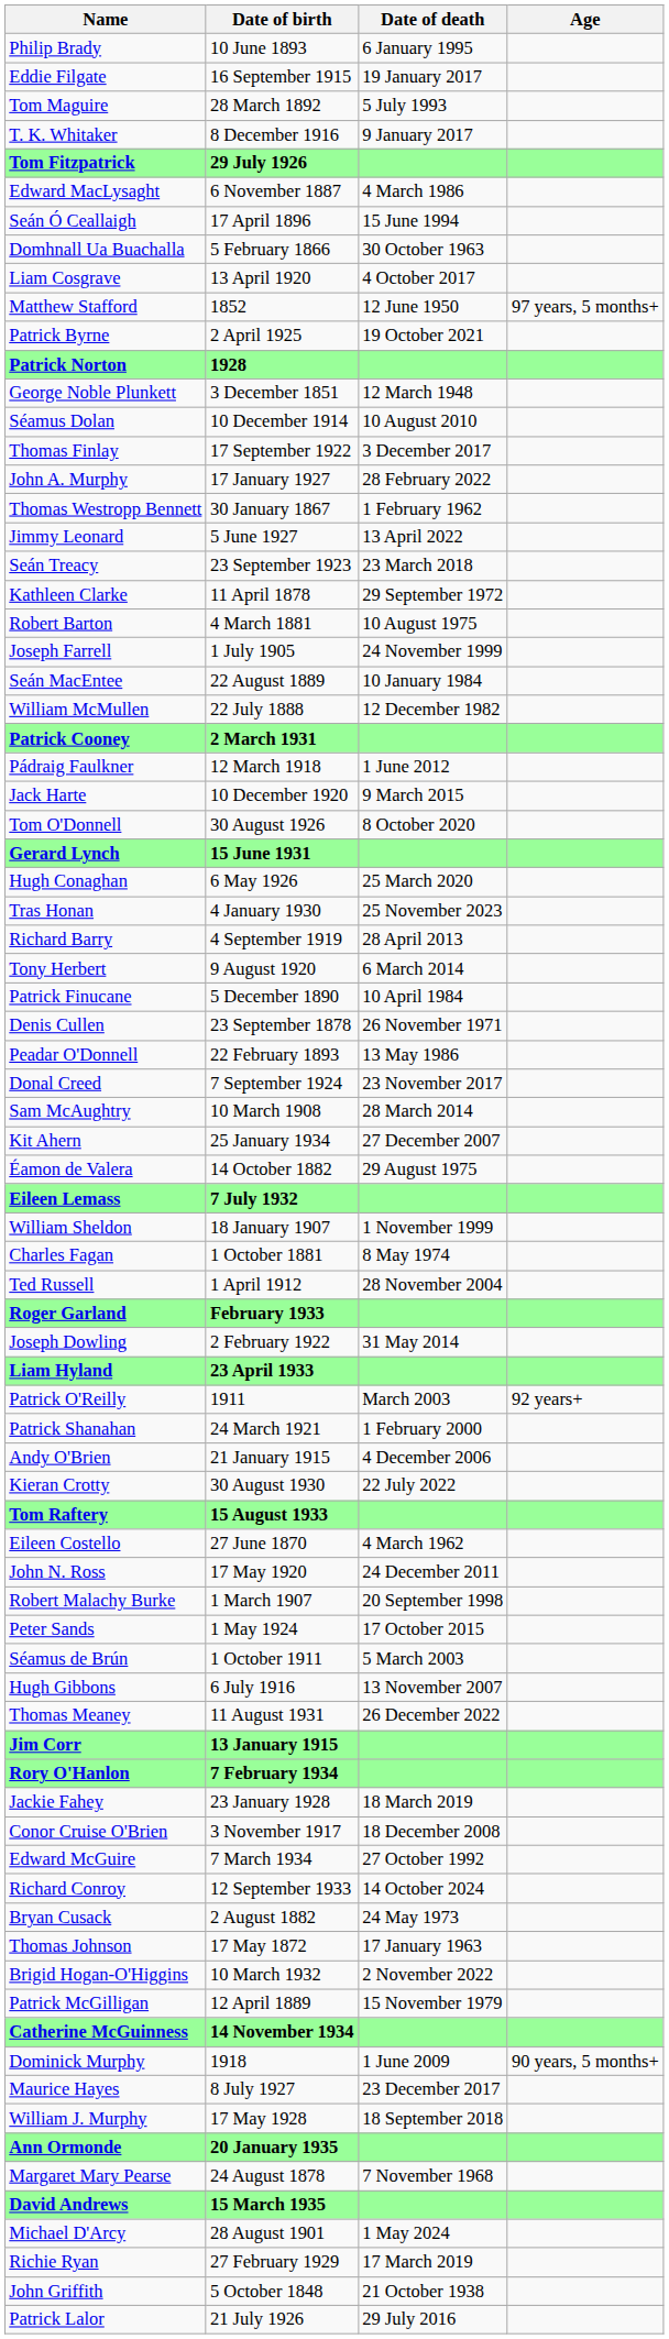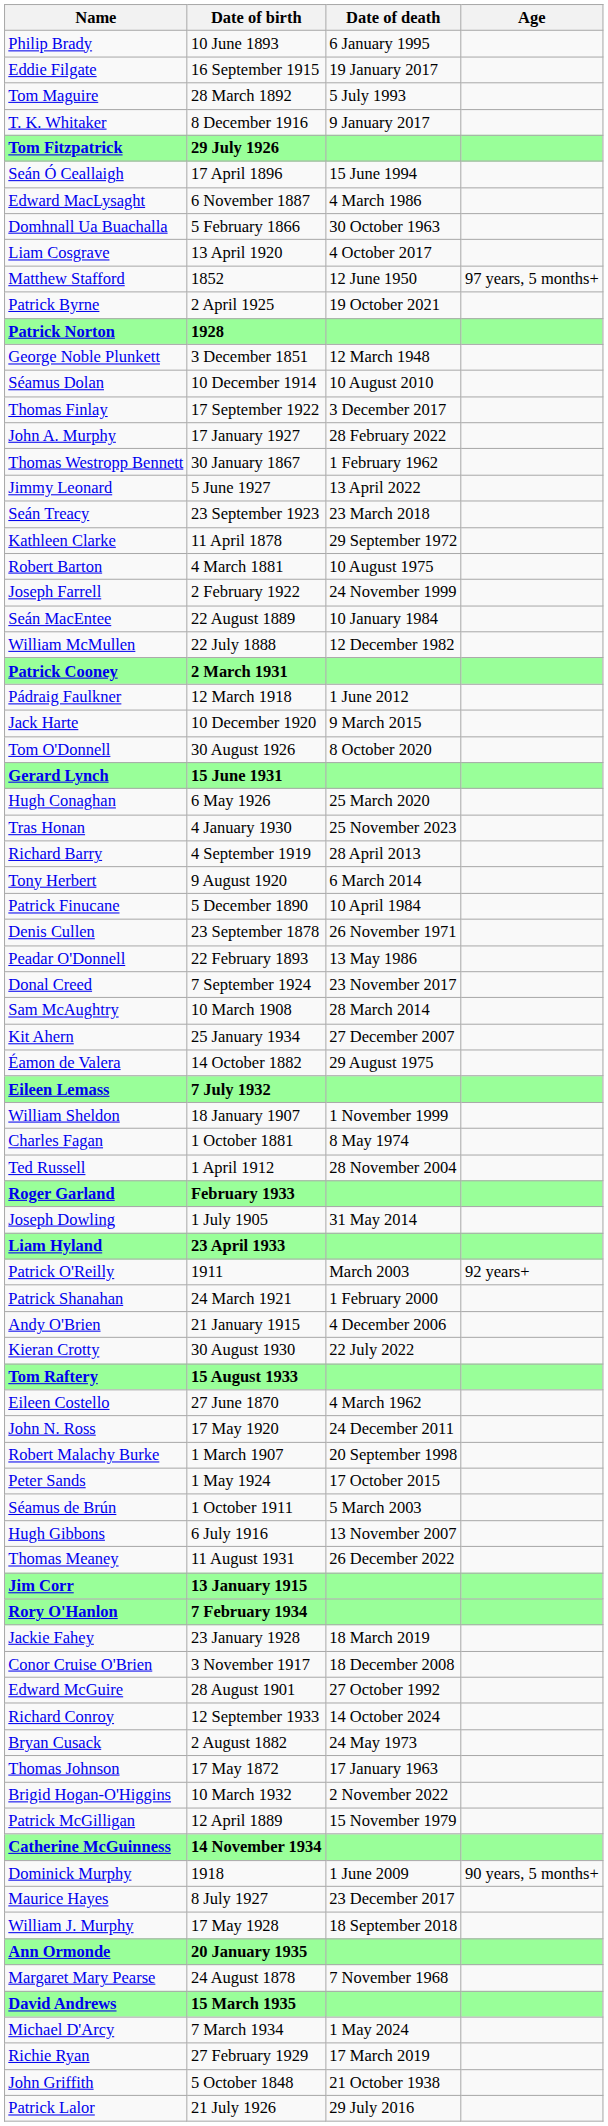rows swapped: Edward MacLysaght <-> Seán Ó Ceallaigh
Joseph Farrell | Date of birth: 1 July 1905 -> 2 February 1922
Joseph Dowling | Date of birth: 2 February 1922 -> 1 July 1905
Edward McGuire | Date of birth: 7 March 1934 -> 28 August 1901
Michael D'Arcy | Date of birth: 28 August 1901 -> 7 March 1934
